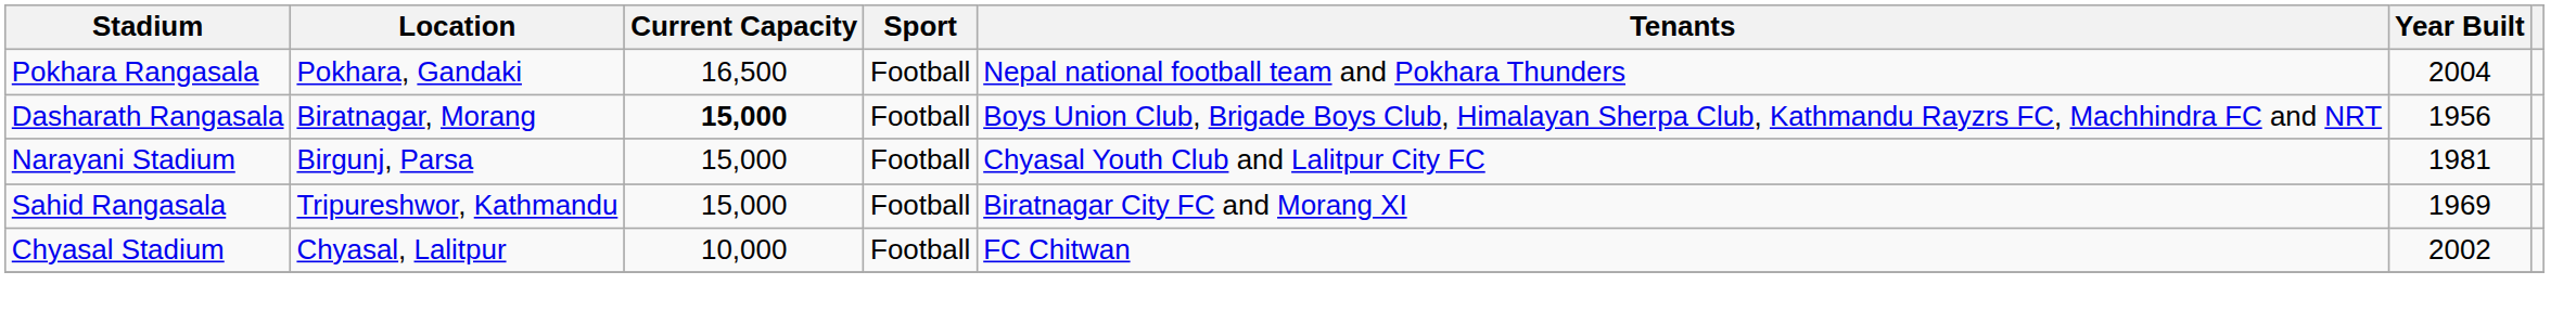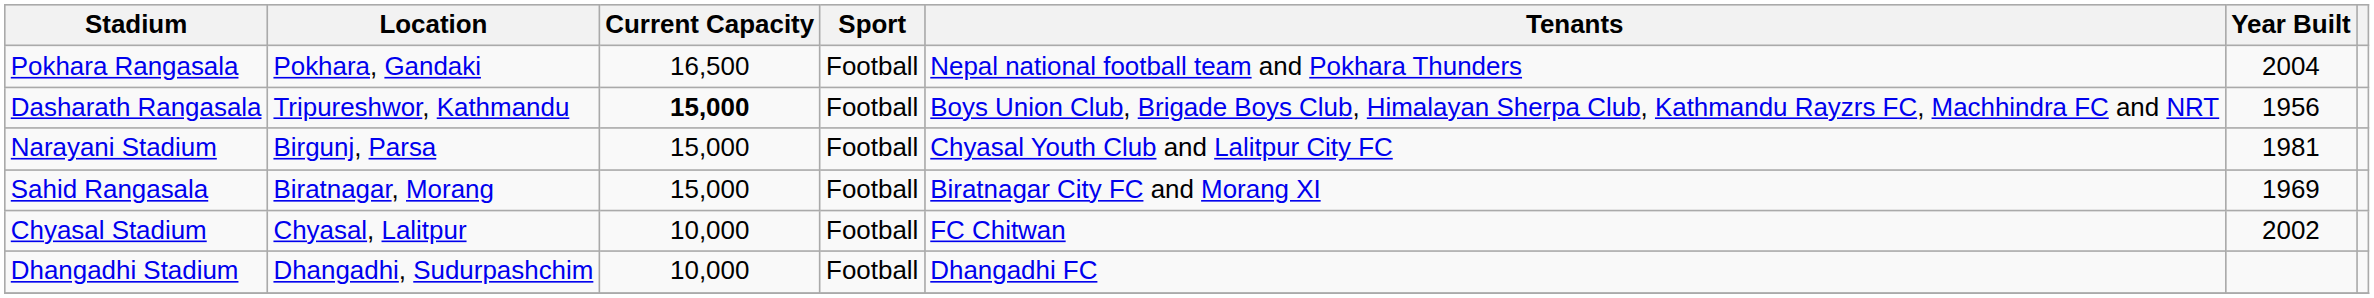Dasharath Rangasala | Location: Biratnagar, Morang -> Tripureshwor, Kathmandu
Sahid Rangasala | Location: Tripureshwor, Kathmandu -> Biratnagar, Morang
+ row: Dhangadhi Stadium | Dhangadhi, Sudurpashchim | 10,000 | Football | Dhangadhi FC
